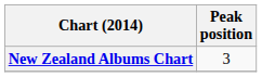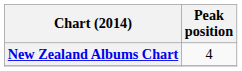New Zealand Albums Chart | Peak position: 3 -> 4
